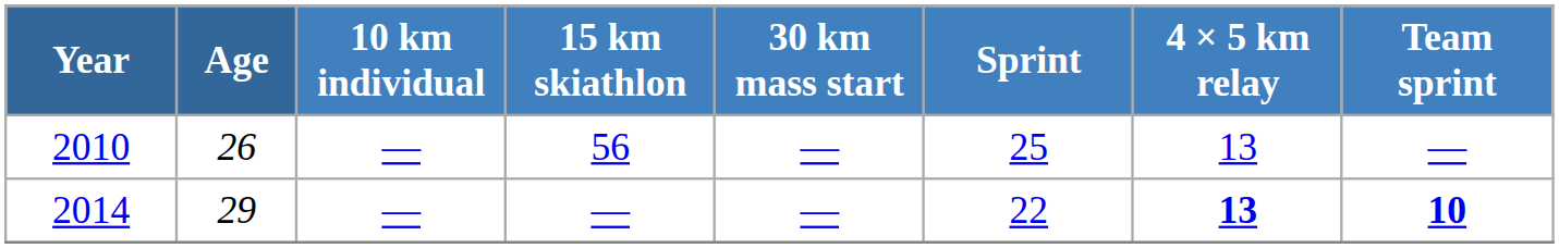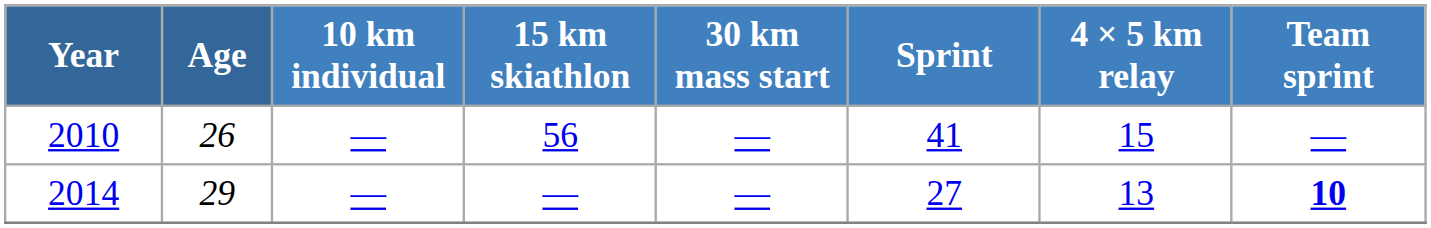2010 | Sprint: 25 -> 41
2010 | 4 × 5 km relay: 13 -> 15
2014 | Sprint: 22 -> 27
2014 | 4 × 5 km relay: bold -> normal
